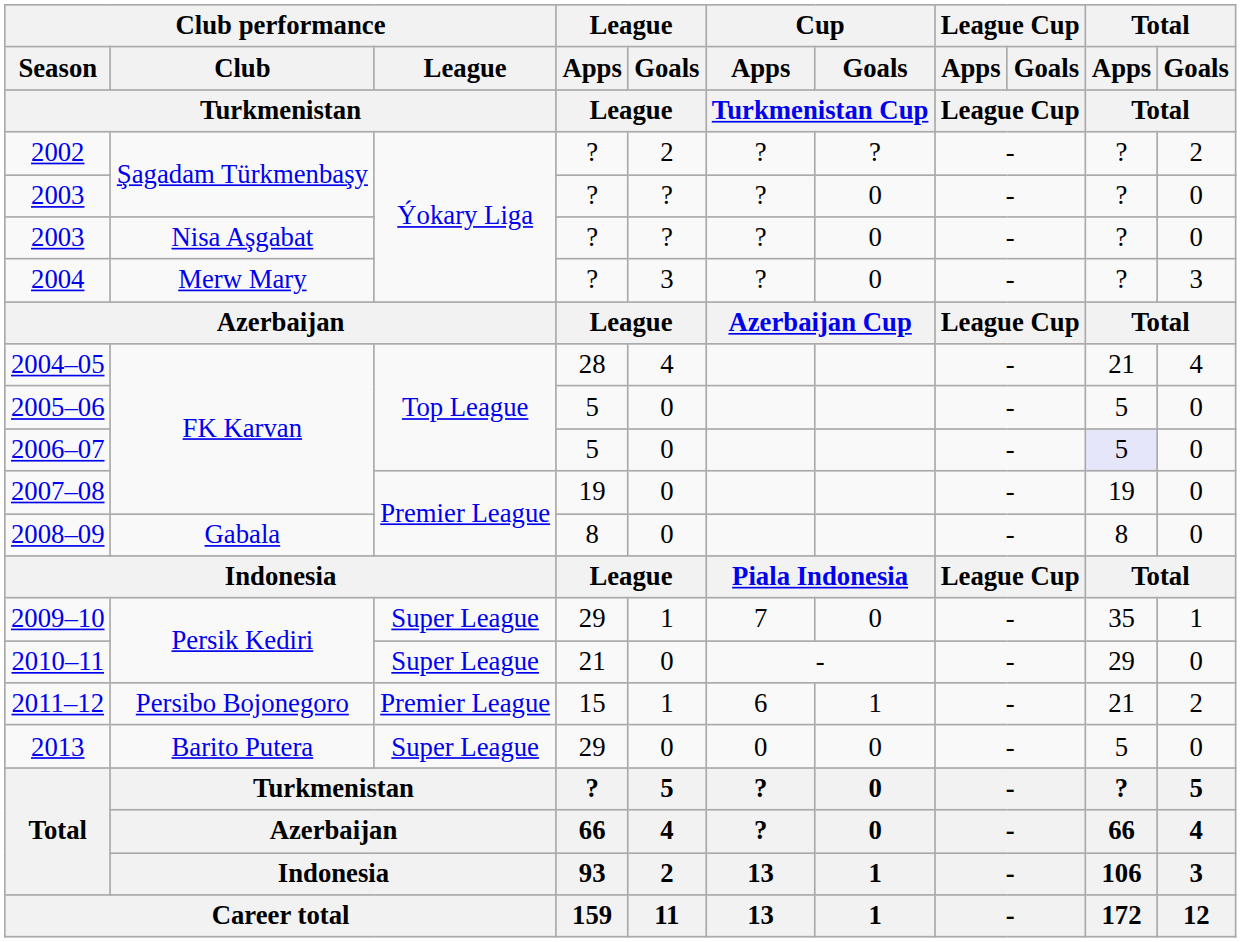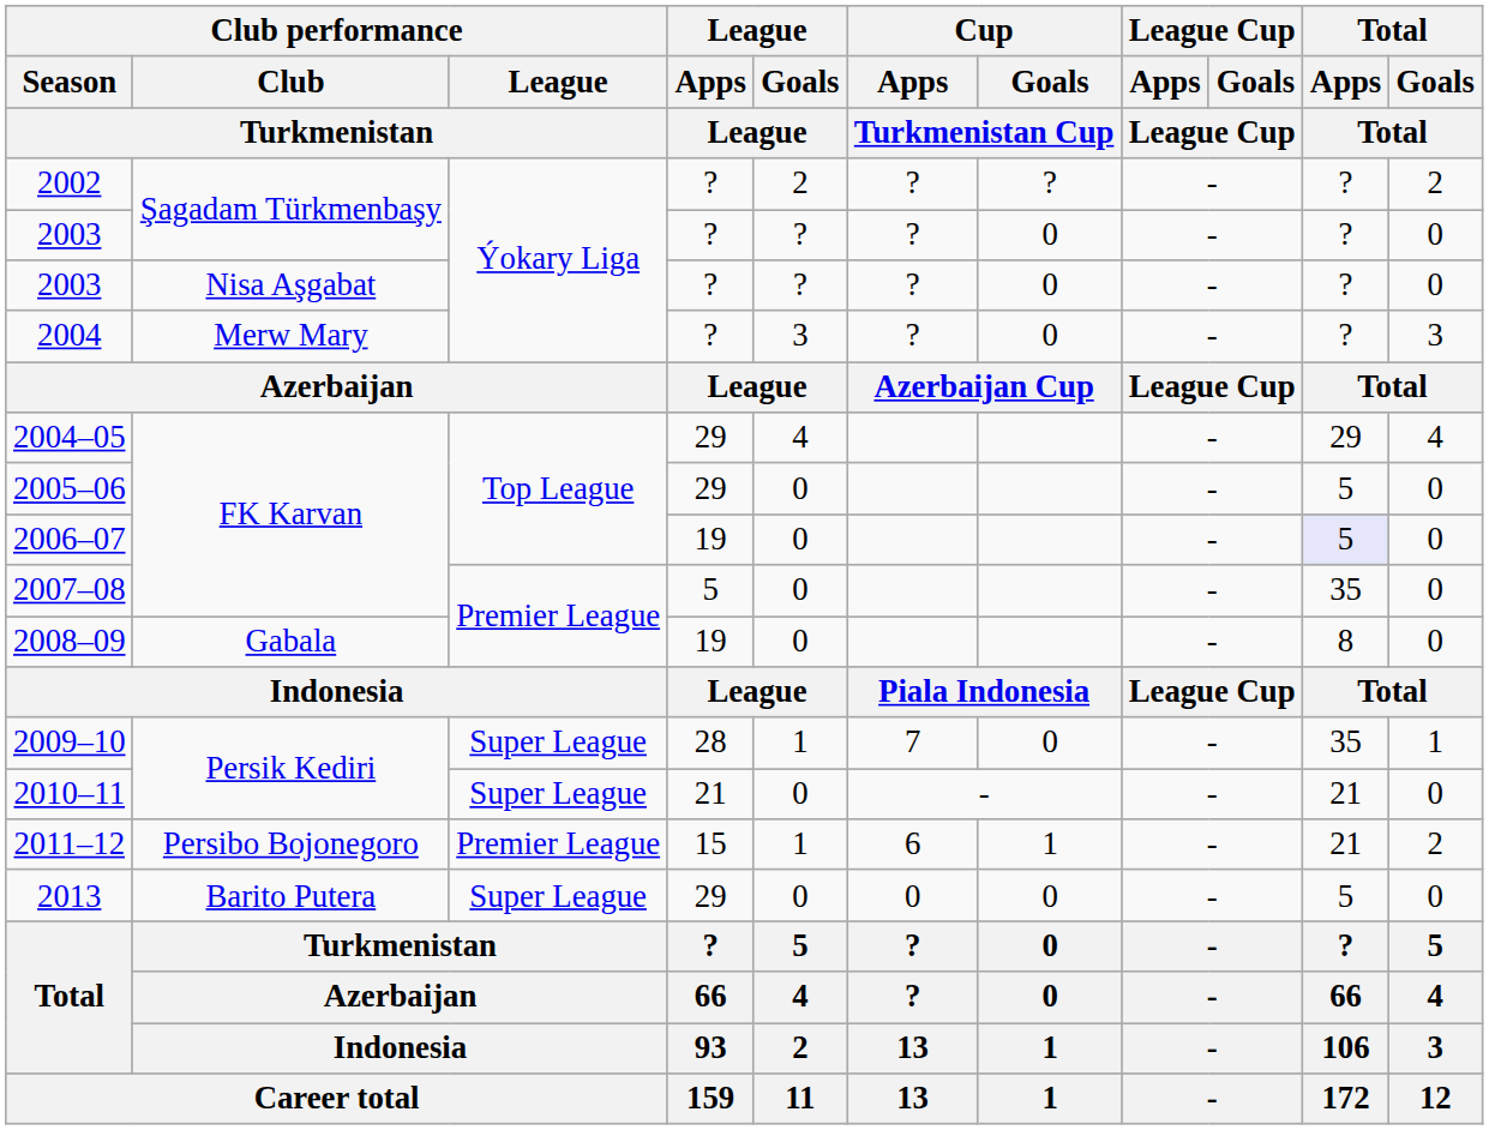2004–05 | League / Apps / League: 28 -> 29
2004–05 | Total / Apps / Total: 21 -> 29
2005–06 | League / Apps / League: 5 -> 29
2006–07 | League / Apps / League: 5 -> 19
2007–08 | League / Apps / League: 19 -> 5
2007–08 | Total / Apps / Total: 19 -> 35
2008–09 | League / Apps / League: 8 -> 19
2009–10 | League / Apps / League: 29 -> 28
2010–11 | Total / Apps / Total: 29 -> 21
